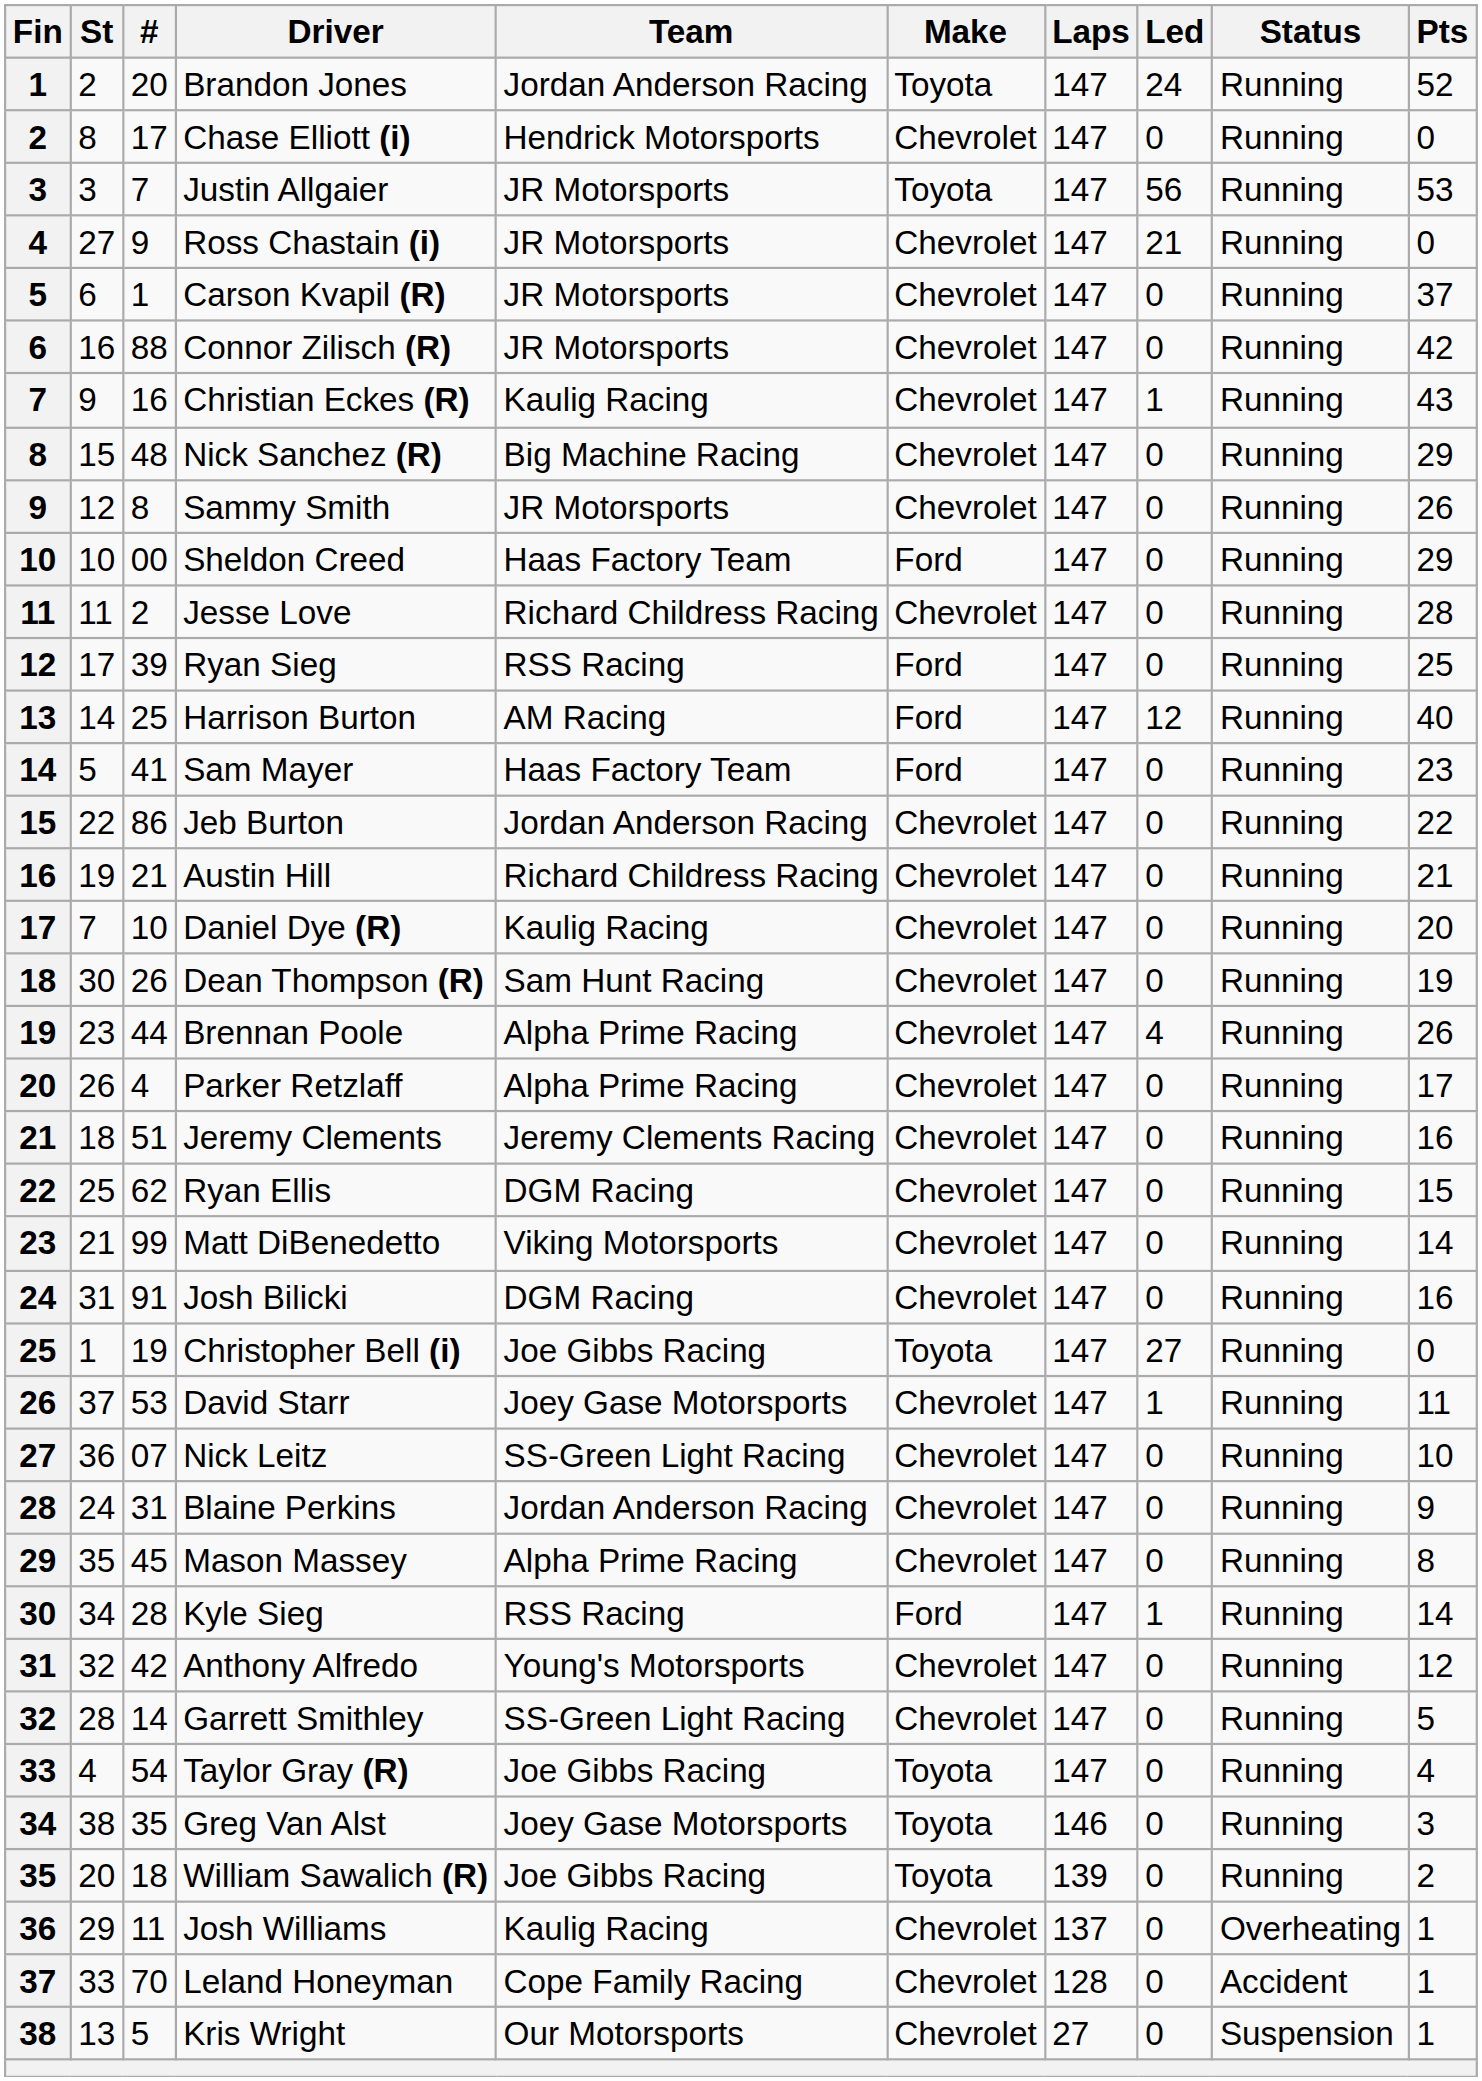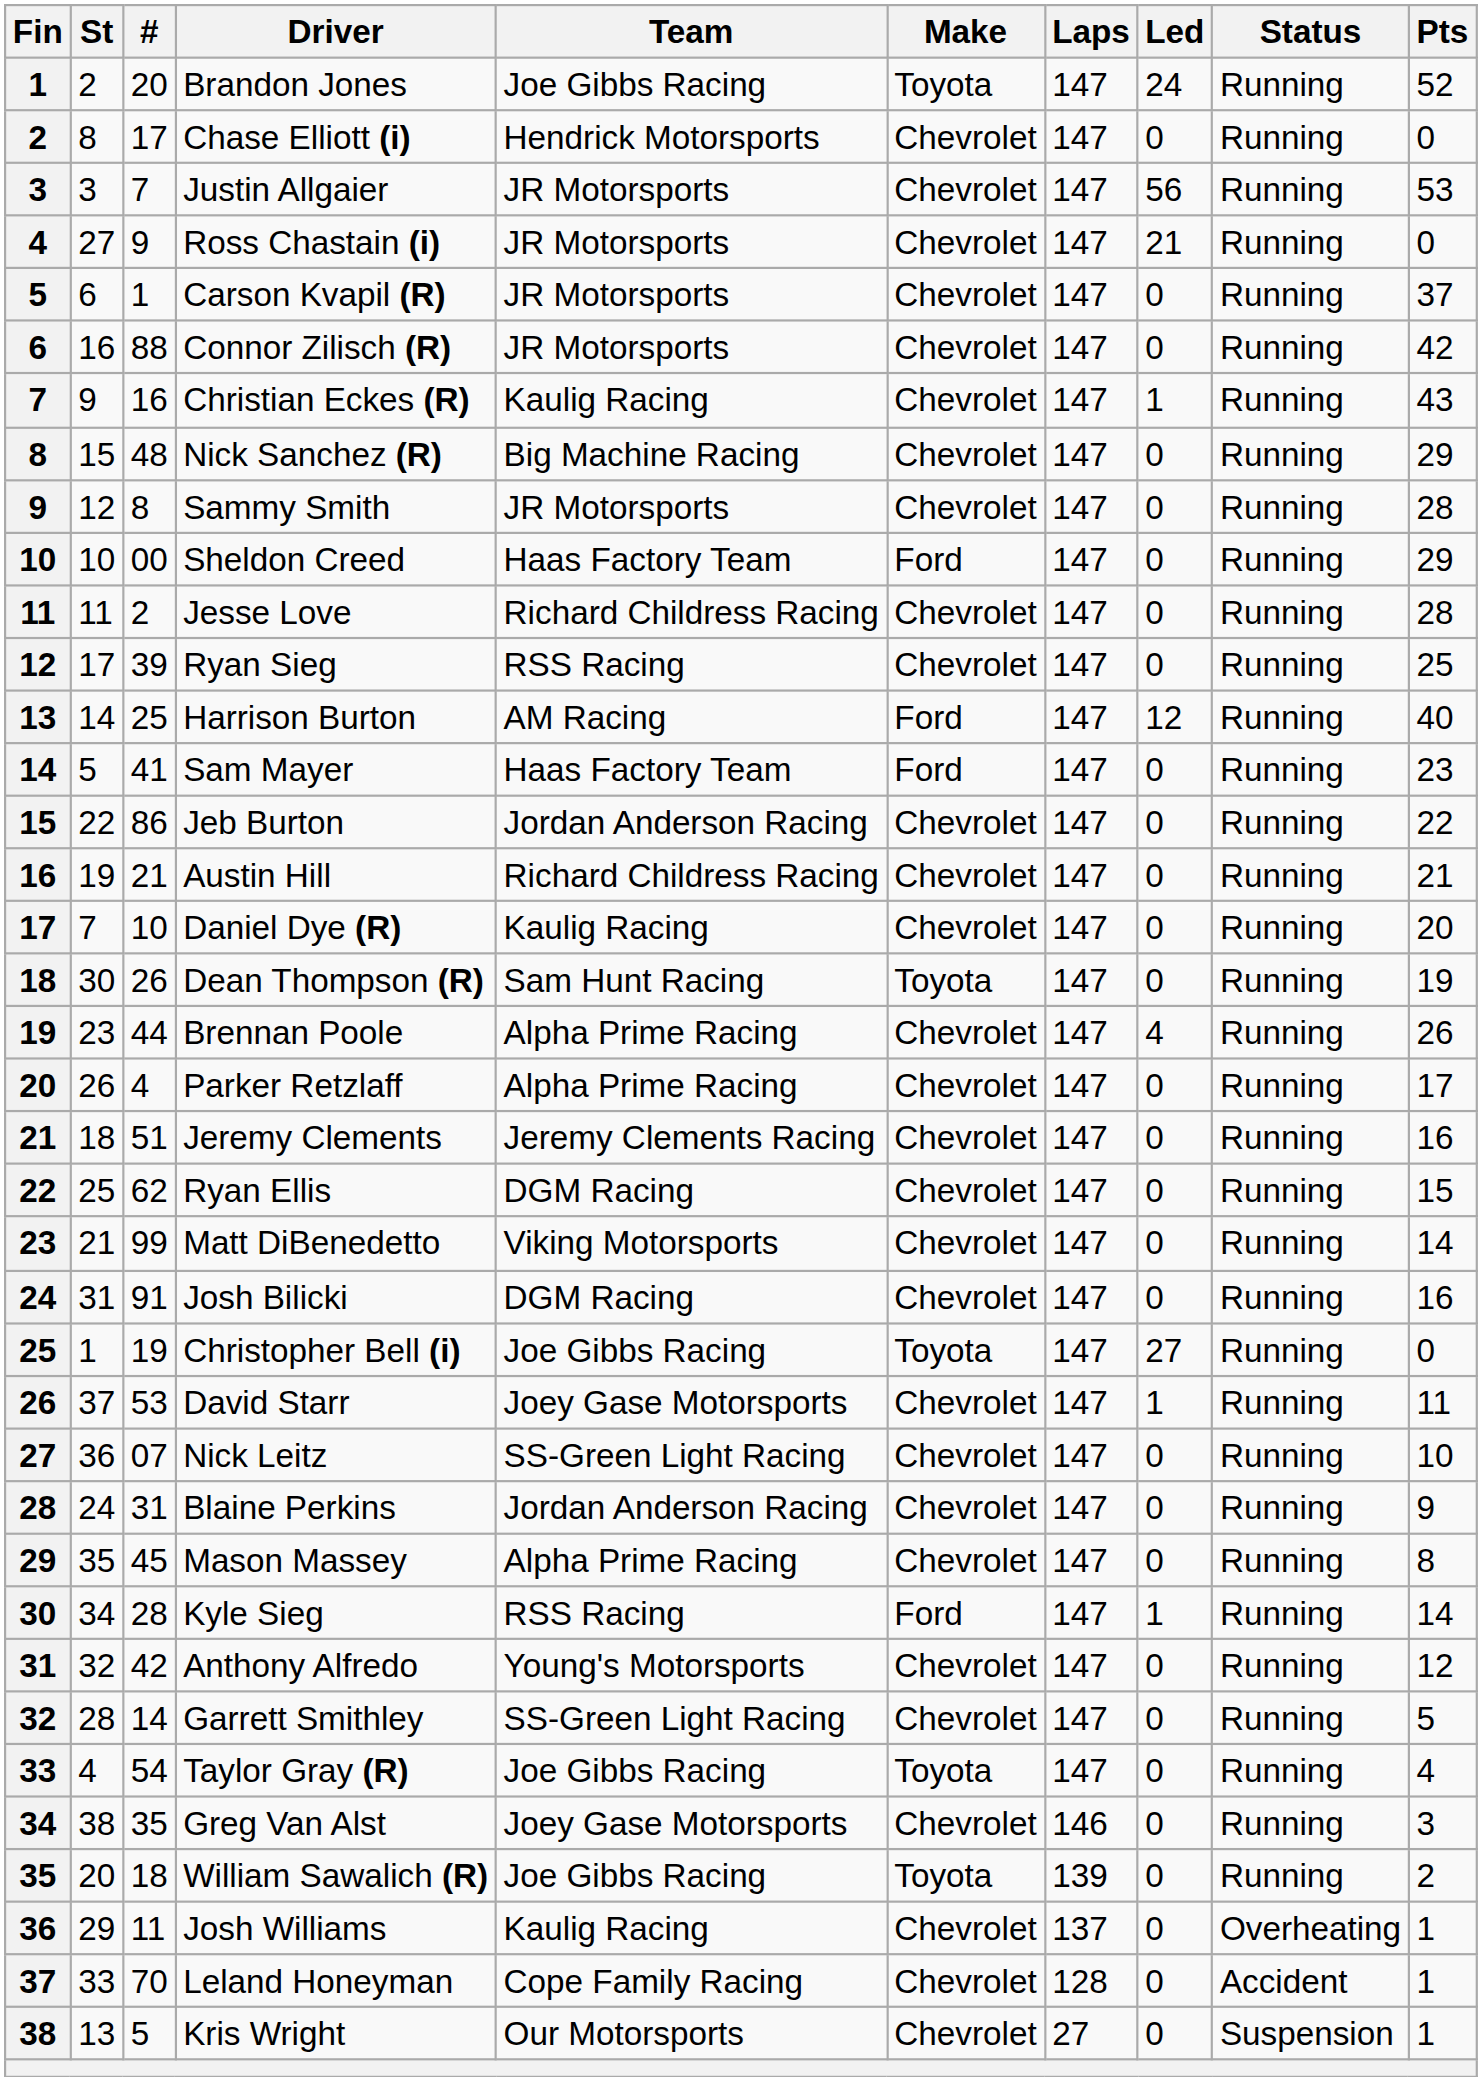Brandon Jones | Team: Jordan Anderson Racing -> Joe Gibbs Racing
Justin Allgaier | Make: Toyota -> Chevrolet
Sammy Smith | Pts: 26 -> 28
Ryan Sieg | Make: Ford -> Chevrolet
Dean Thompson (R) | Make: Chevrolet -> Toyota
Greg Van Alst | Make: Toyota -> Chevrolet
